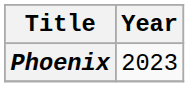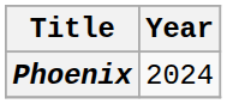Phoenix | Year: 2023 -> 2024
